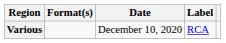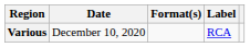columns swapped: Date <-> Format(s)
